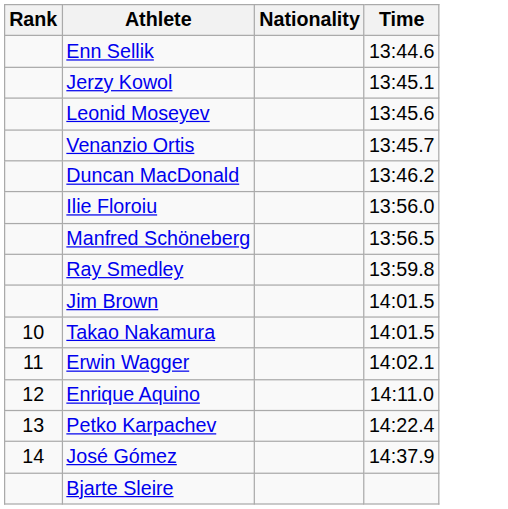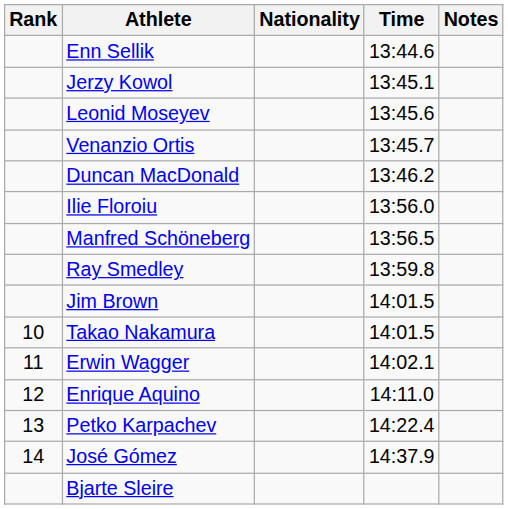+ column: Notes
